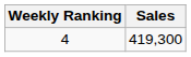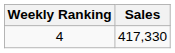4 | Sales: 419,300 -> 417,330
